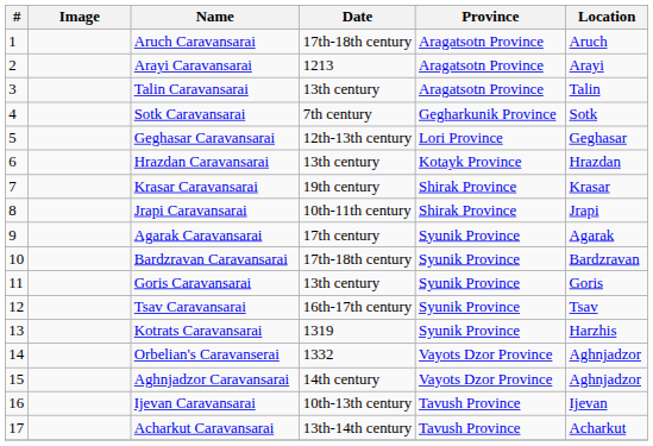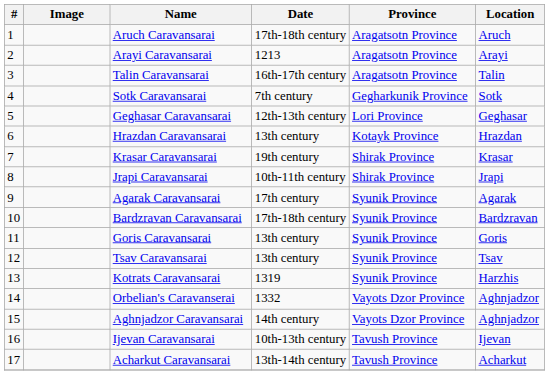Talin Caravansarai | Date: 13th century -> 16th-17th century
Tsav Caravansarai | Date: 16th-17th century -> 13th century
